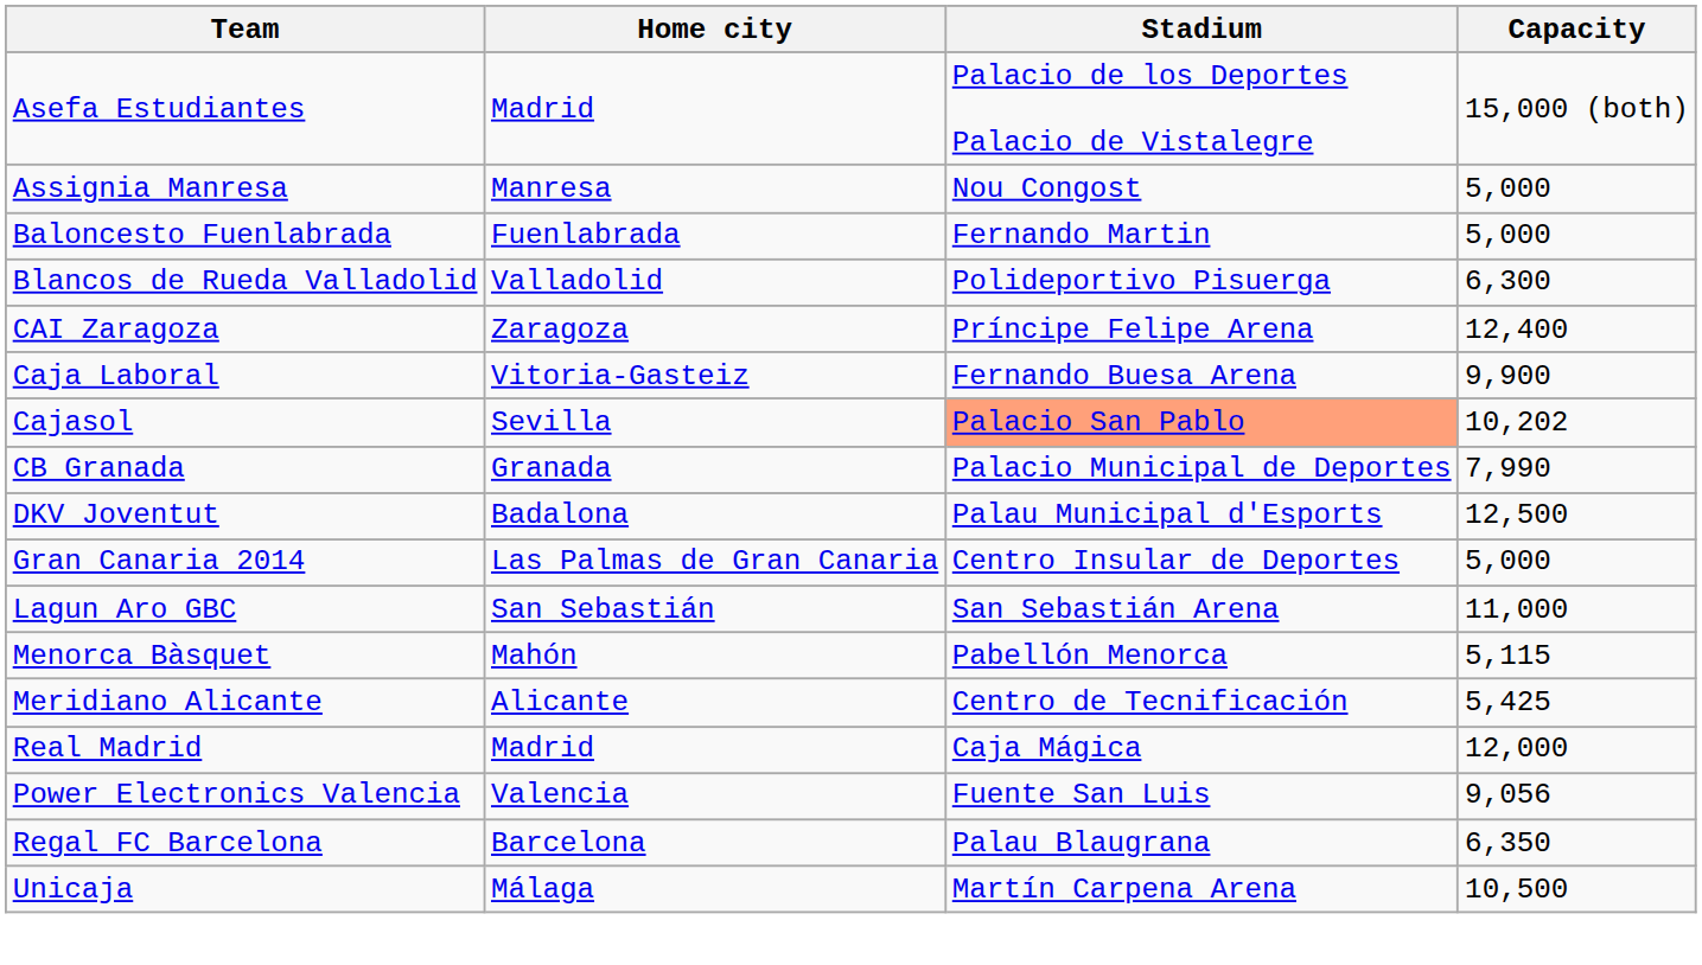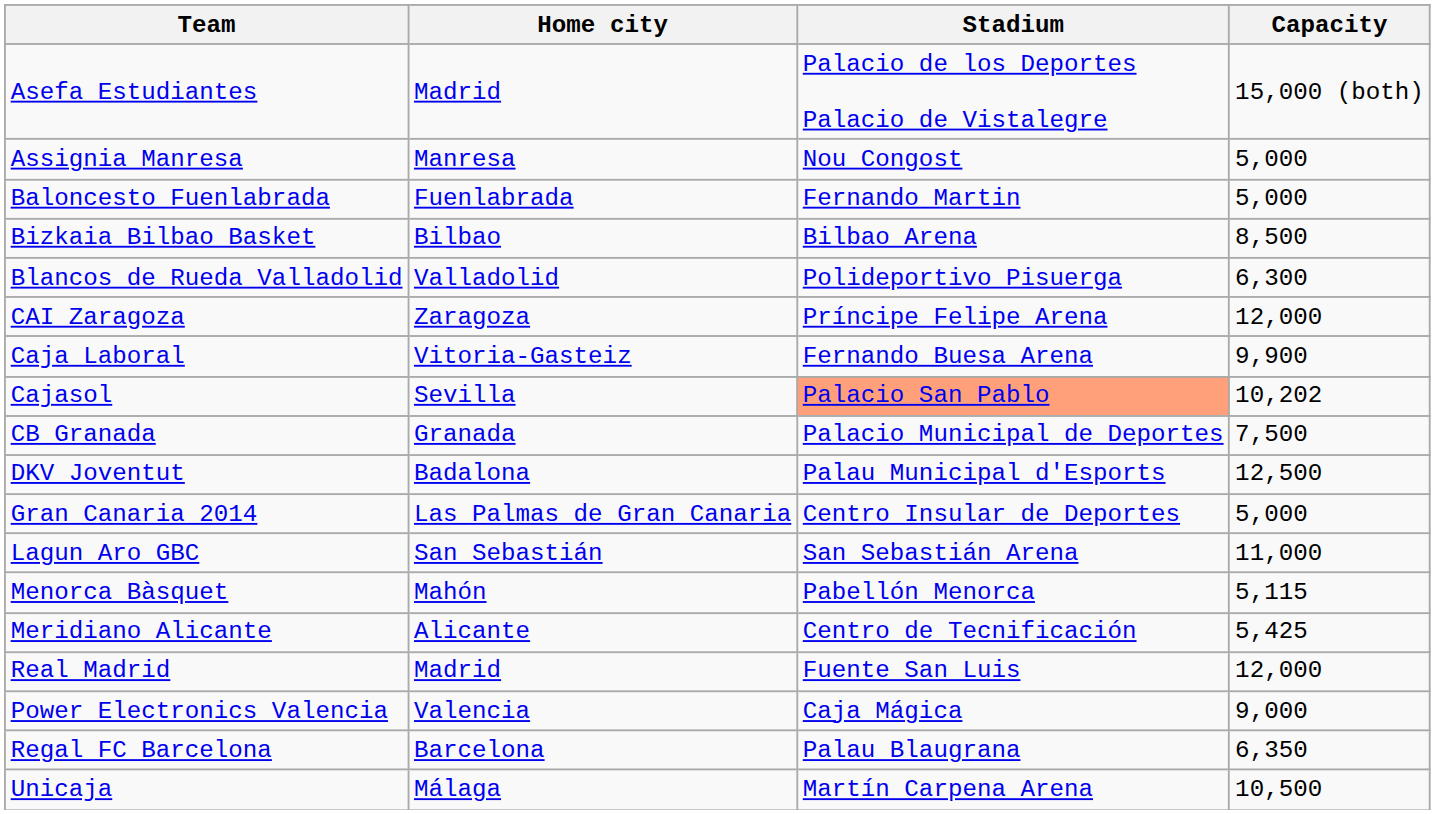+ row: Bizkaia Bilbao Basket | Bilbao | Bilbao Arena | 8,500
CAI Zaragoza | Capacity: 12,400 -> 12,000
CB Granada | Capacity: 7,990 -> 7,500
Real Madrid | Stadium: Caja Mágica -> Fuente San Luis
Power Electronics Valencia | Stadium: Fuente San Luis -> Caja Mágica
Power Electronics Valencia | Capacity: 9,056 -> 9,000
